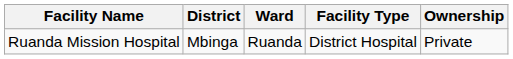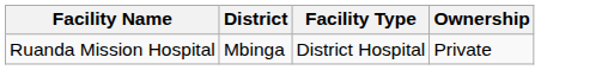- column: Ward | Ruanda
